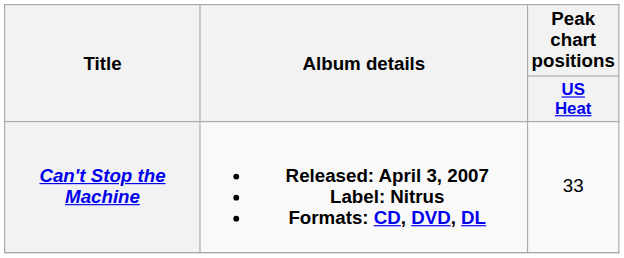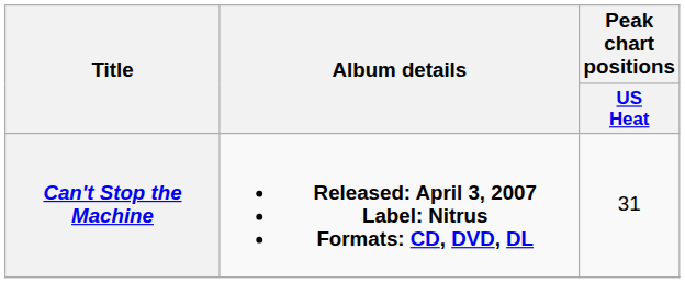Can't Stop the Machine | Peak chart positions / US Heat: 33 -> 31
